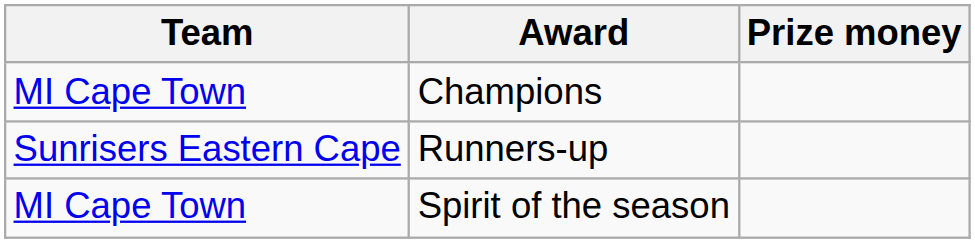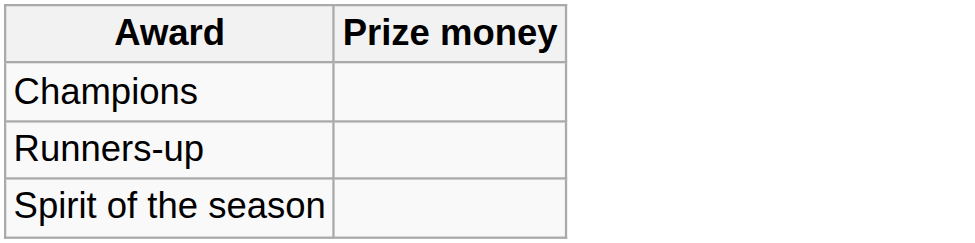- column: Team | MI Cape Town | Sunrisers Eastern Cape | MI Cape Town
